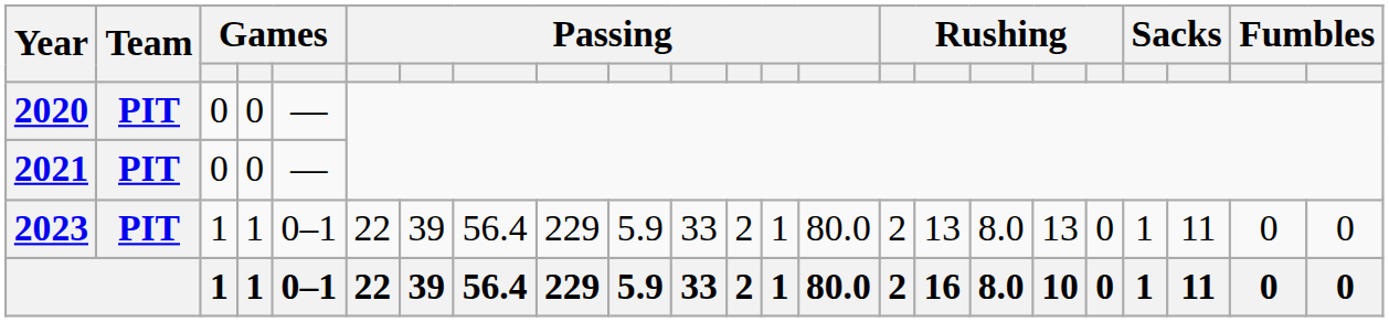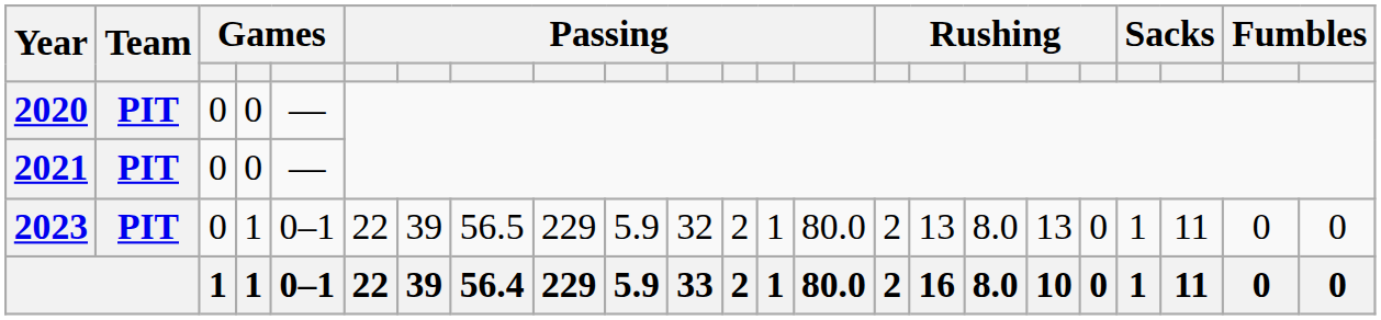2023 | column 3: 1 -> 0
2023 | column 8: 56.4 -> 56.5
2023 | column 11: 33 -> 32
